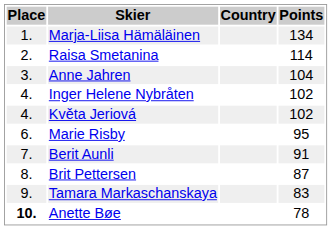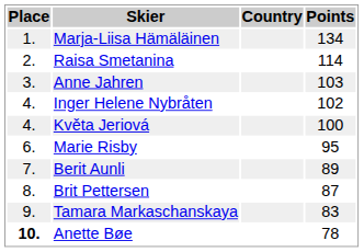Anne Jahren | Points: 104 -> 103
Květa Jeriová | Points: 102 -> 100
Berit Aunli | Points: 91 -> 89
